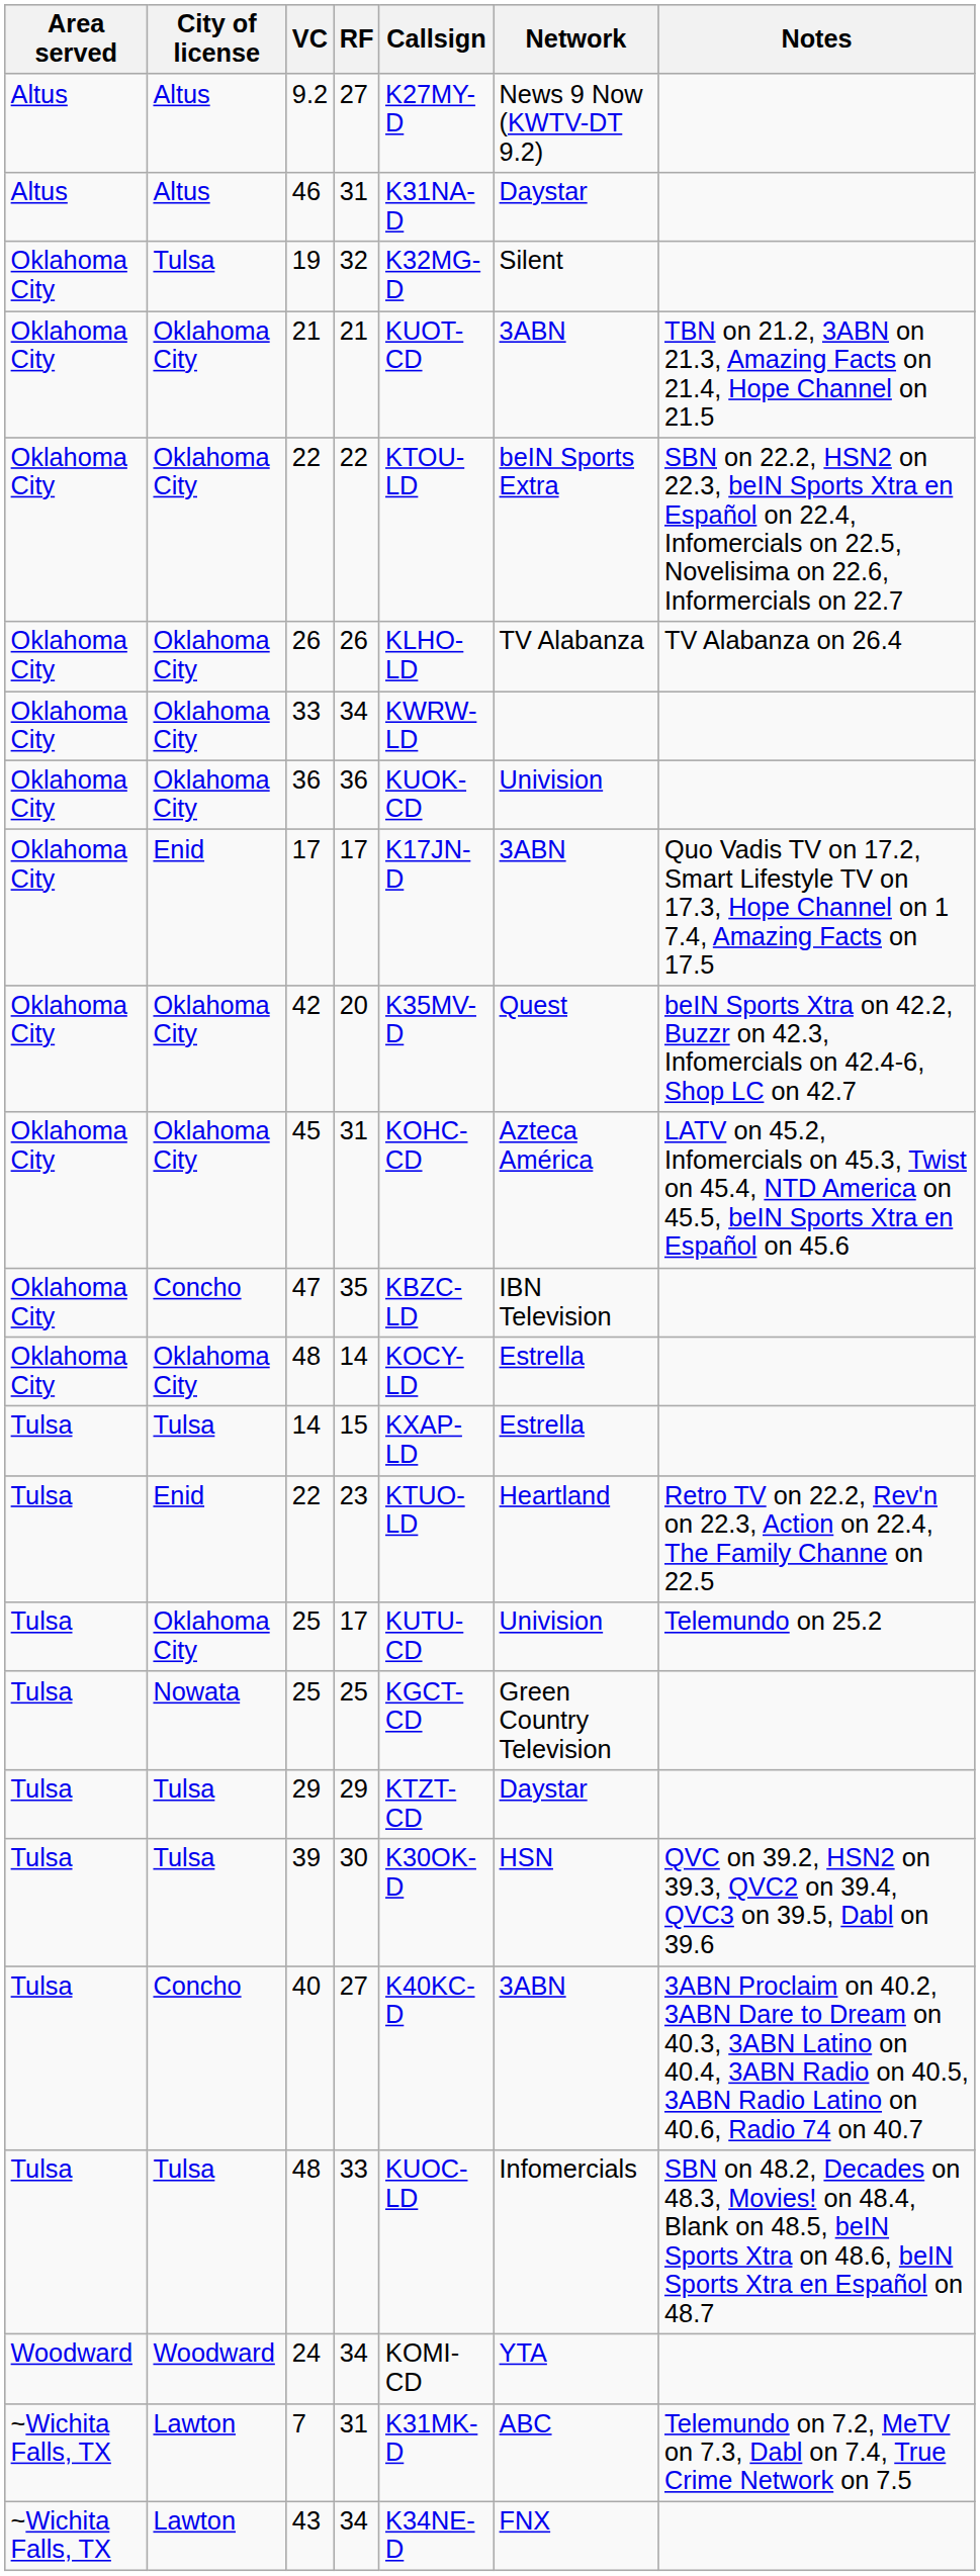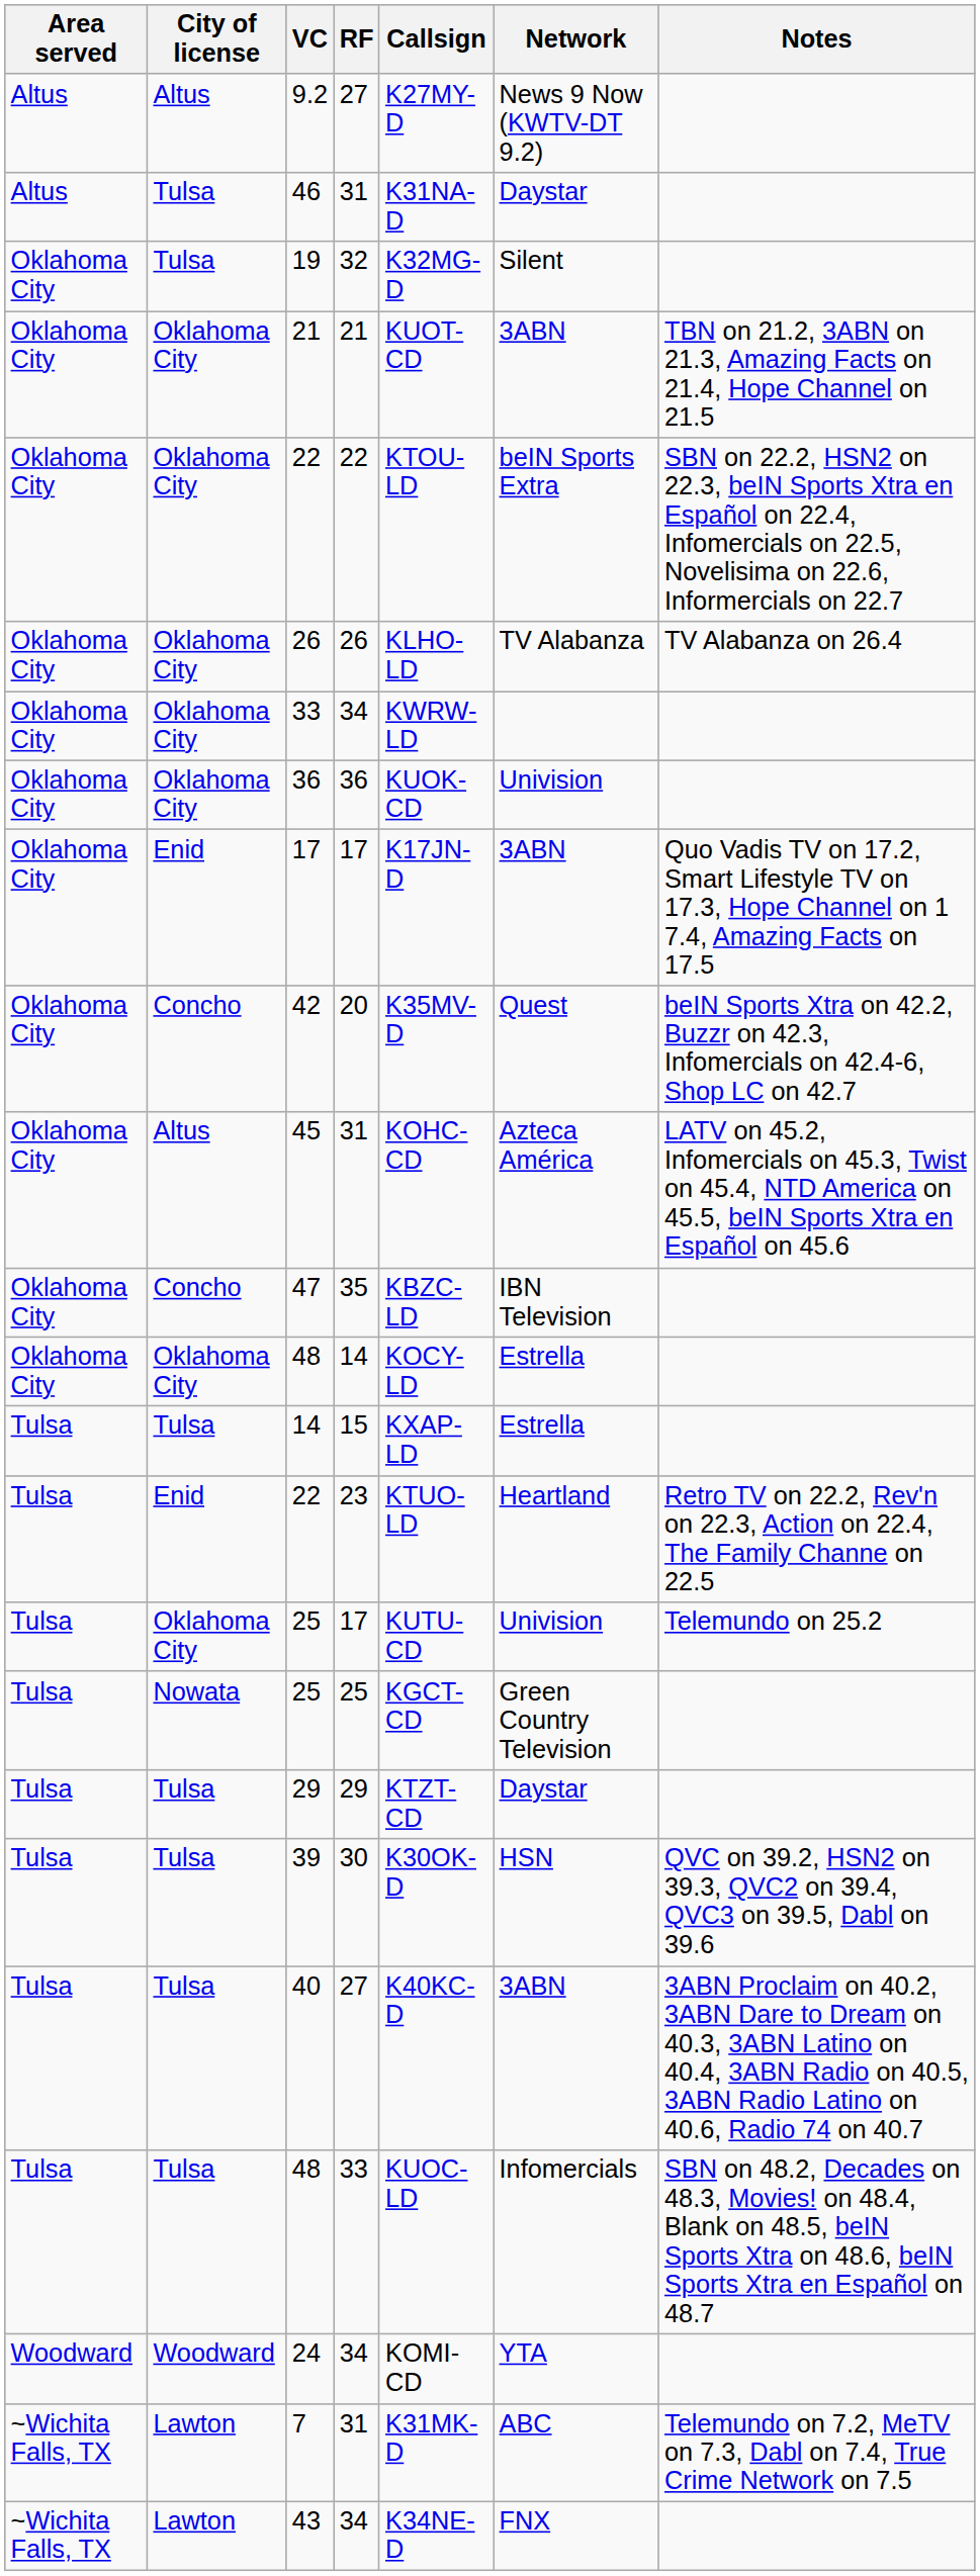46 | City of license: Altus -> Tulsa
42 | City of license: Oklahoma City -> Concho
45 | City of license: Oklahoma City -> Altus
40 | City of license: Concho -> Tulsa
